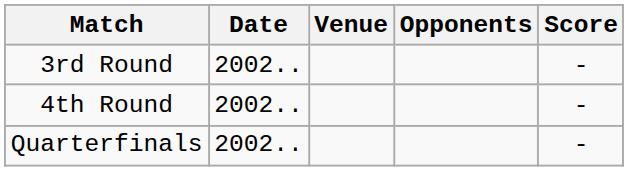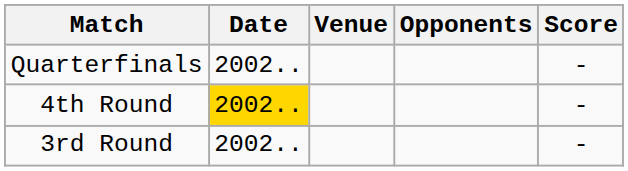rows swapped: 3rd Round <-> Quarterfinals
4th Round | Date: no background -> gold background
